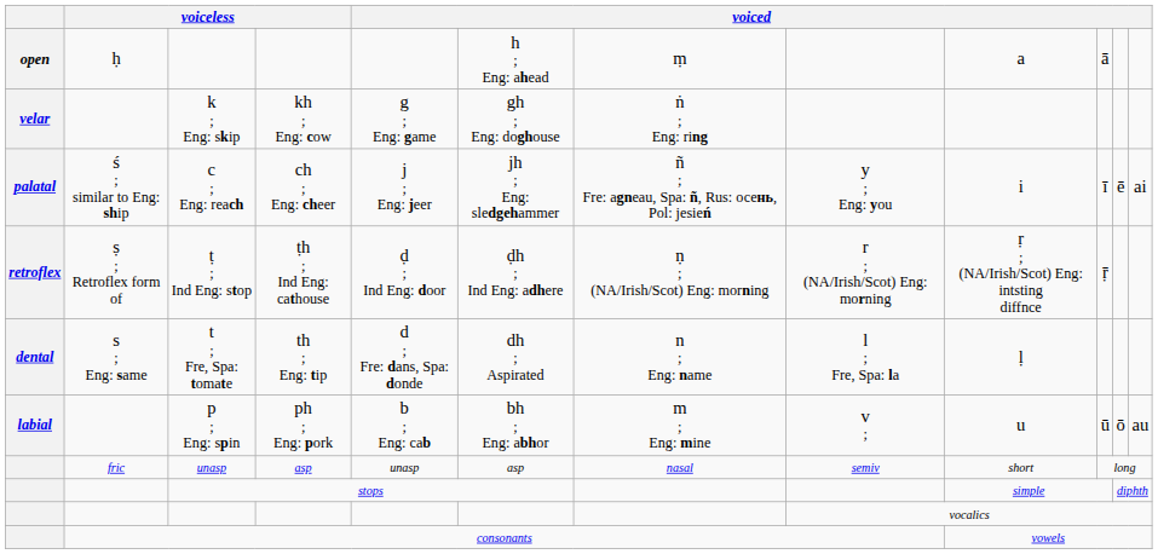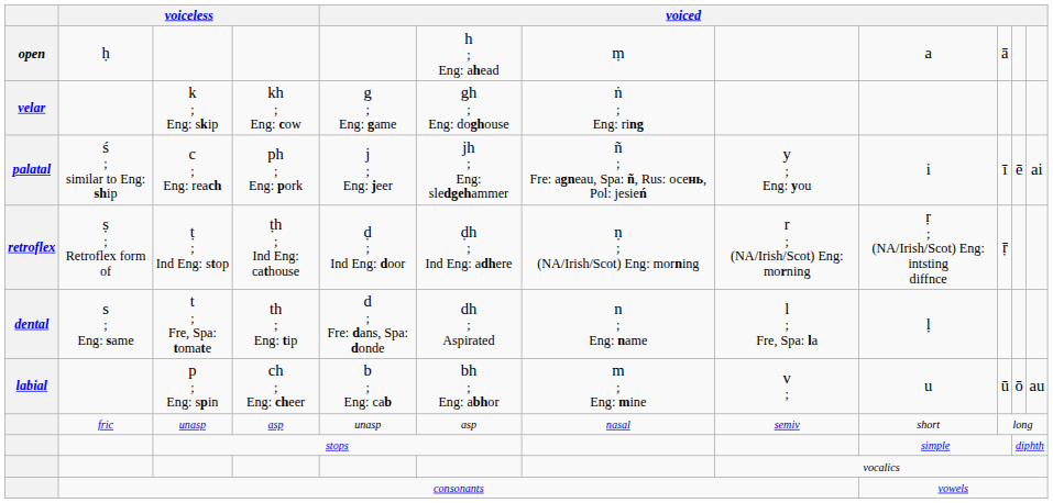c ; Eng: reach | column 4: ch ; Eng: cheer -> ph ; Eng: pork
p ; Eng: spin | column 4: ph ; Eng: pork -> ch ; Eng: cheer
